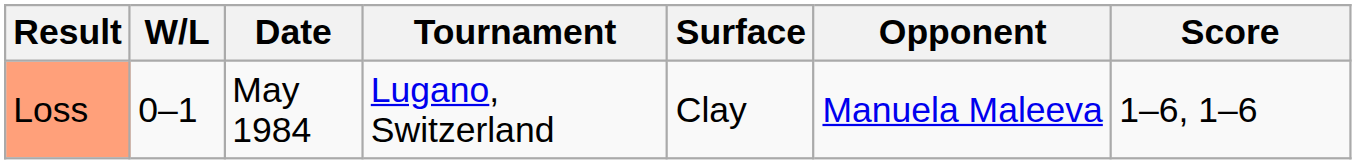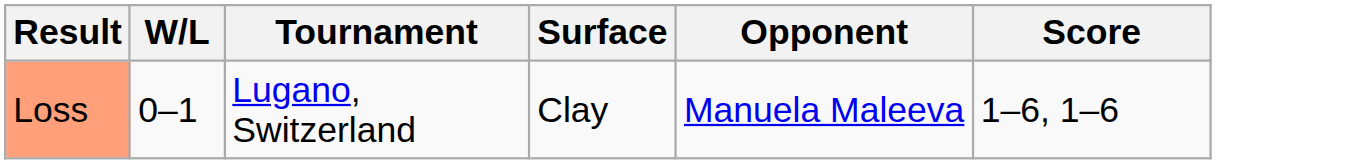- column: Date | May 1984
